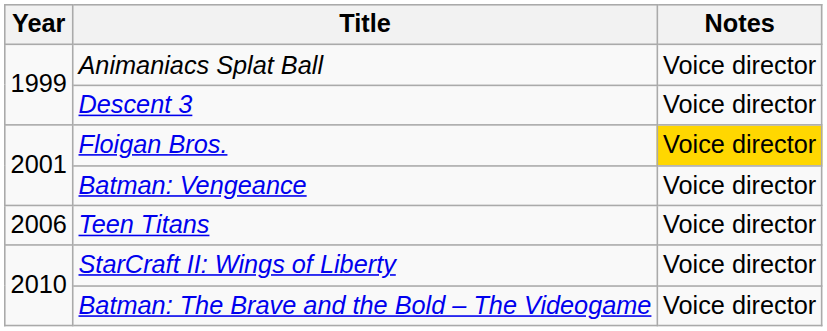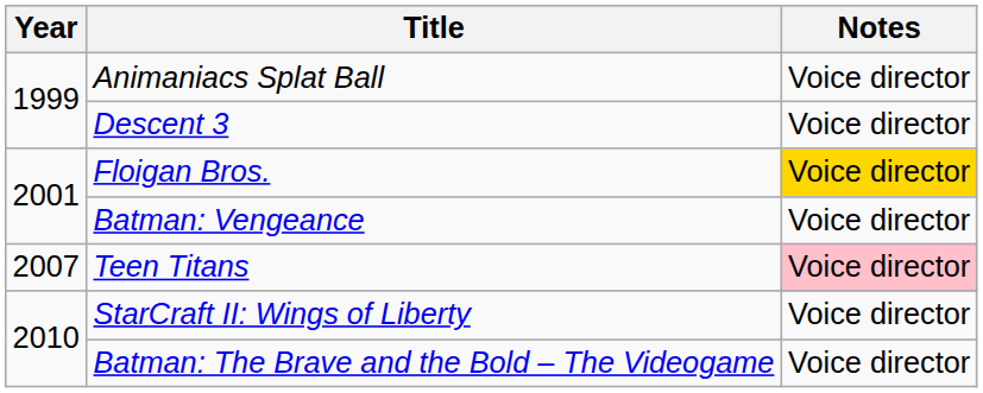Teen Titans | Year: 2006 -> 2007
Teen Titans | Notes: no background -> pink background
